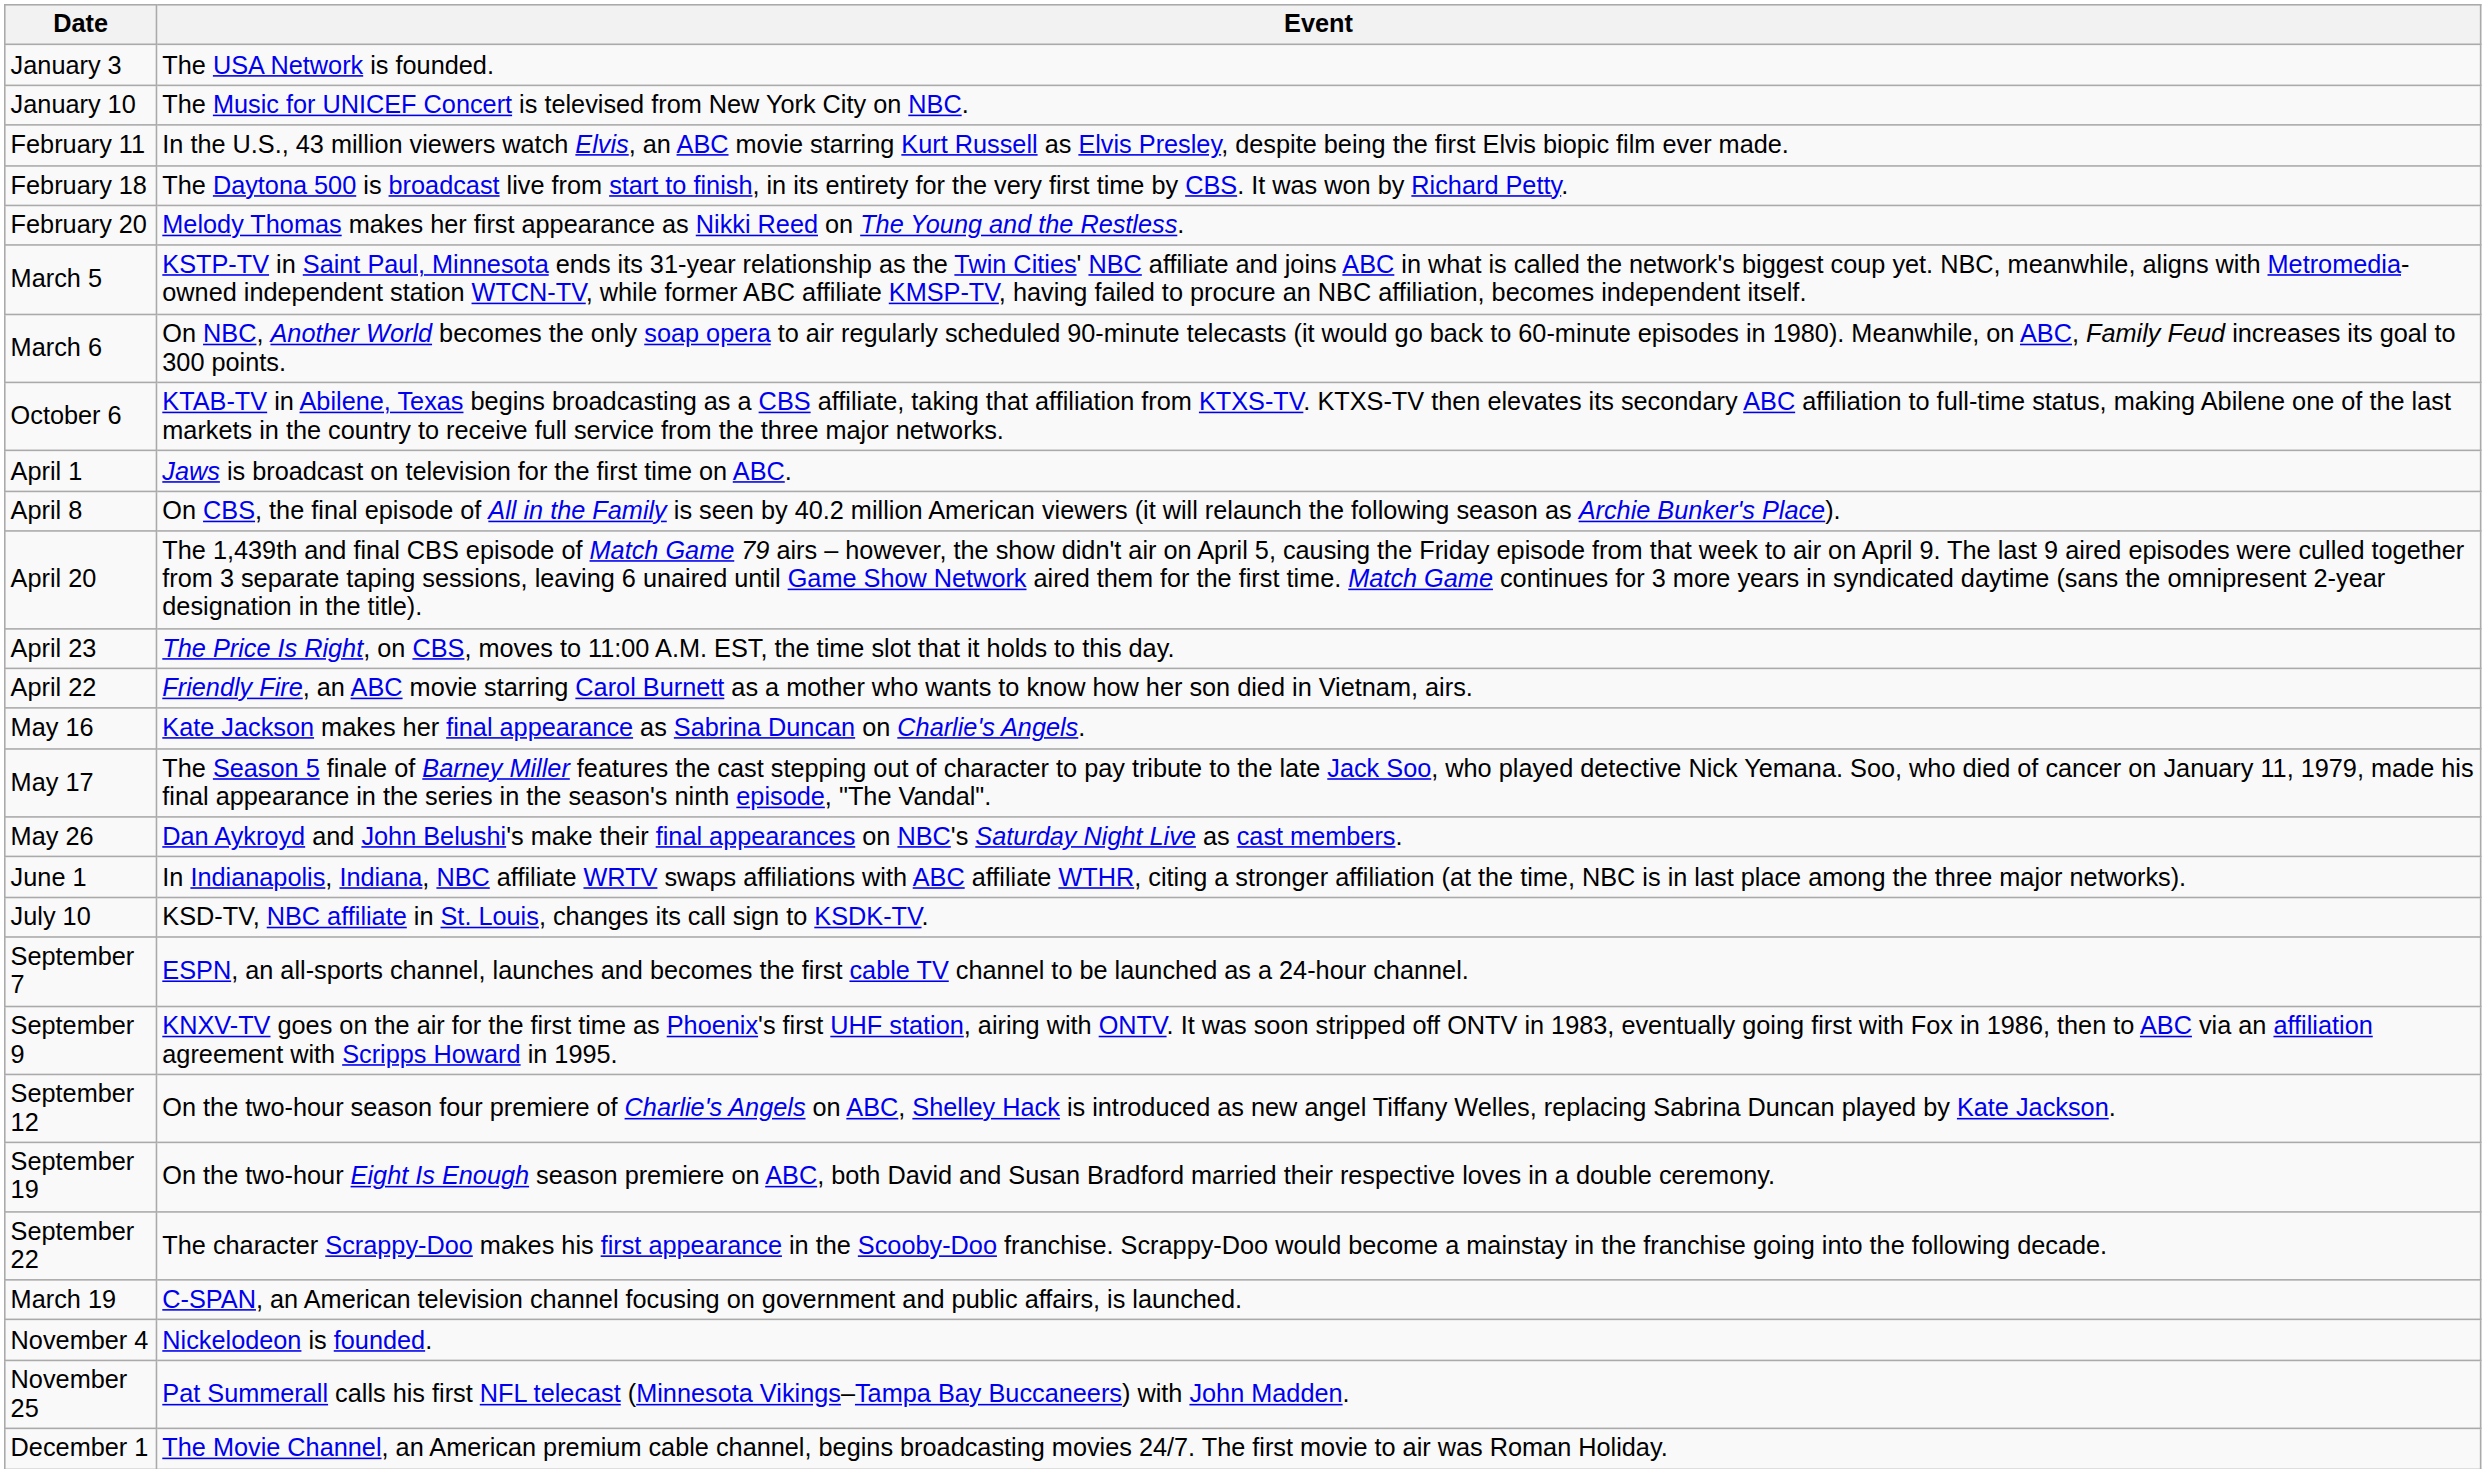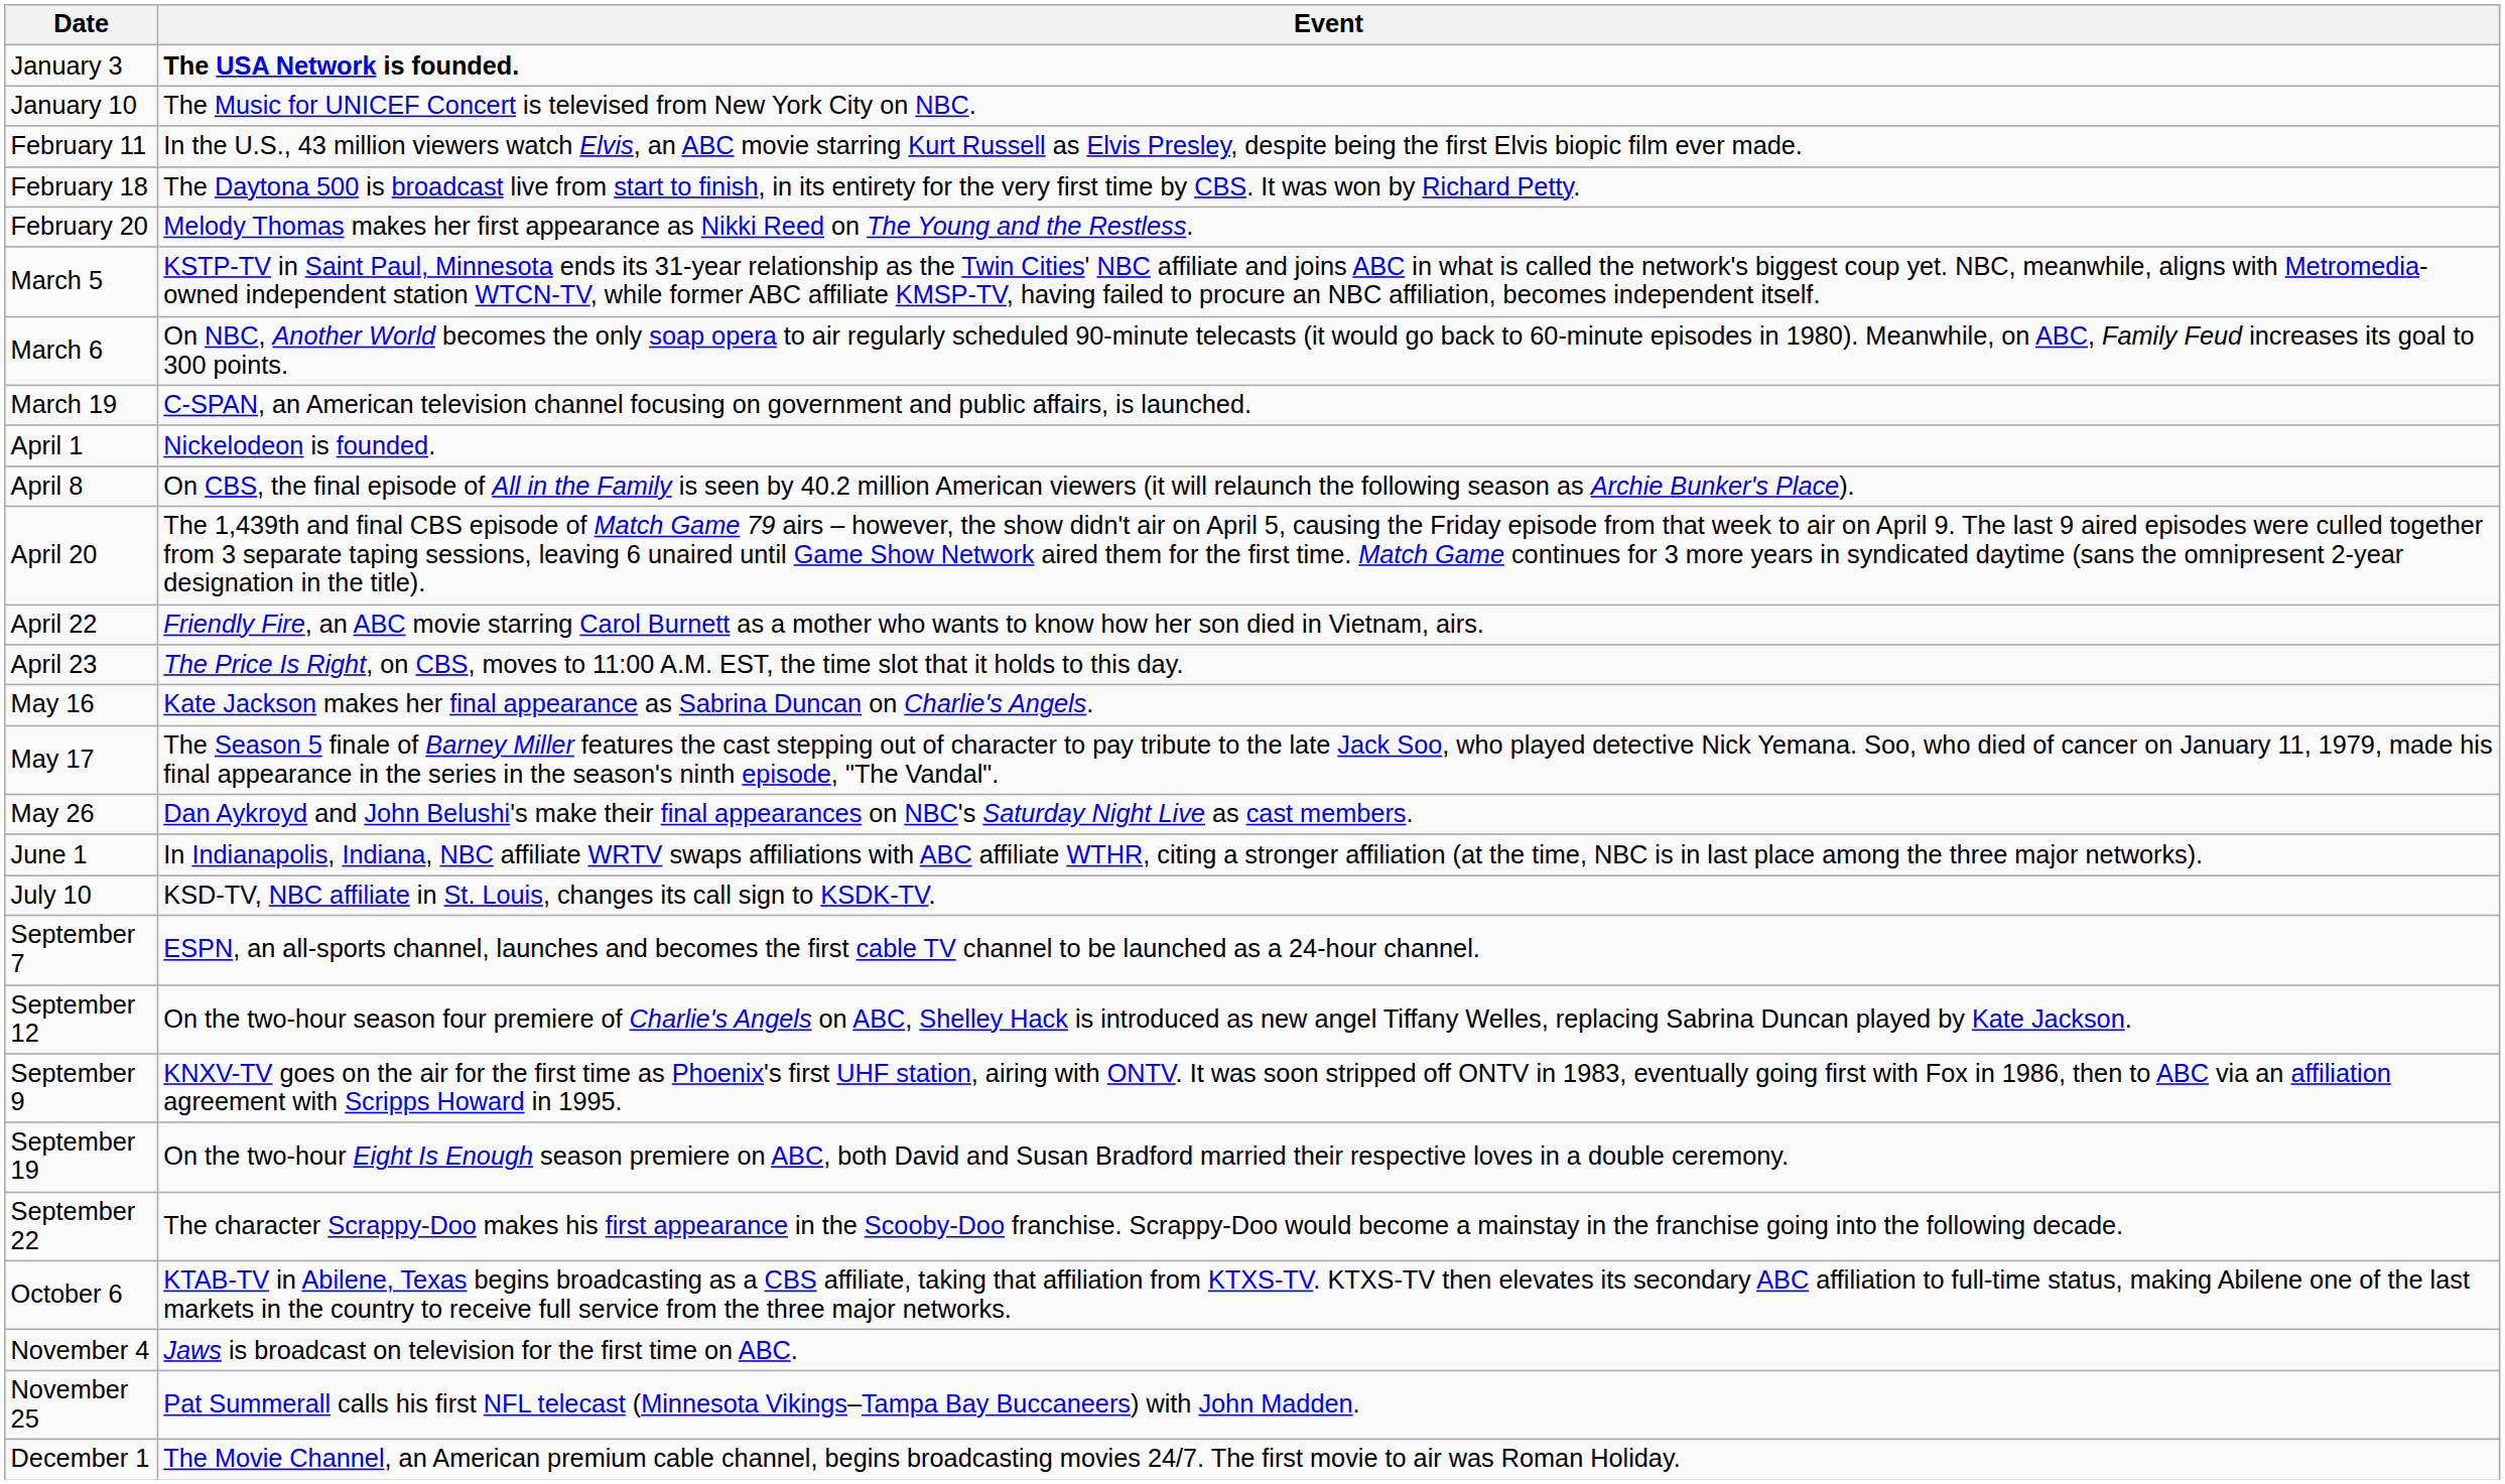January 3 | Event: normal -> bold
rows swapped: March 19 <-> October 6
April 1 | Event: Jaws is broadcast on television for the first time on ABC. -> Nickelodeon is founded.
rows swapped: April 22 <-> April 23
rows swapped: September 9 <-> September 12
November 4 | Event: Nickelodeon is founded. -> Jaws is broadcast on television for the first time on ABC.
